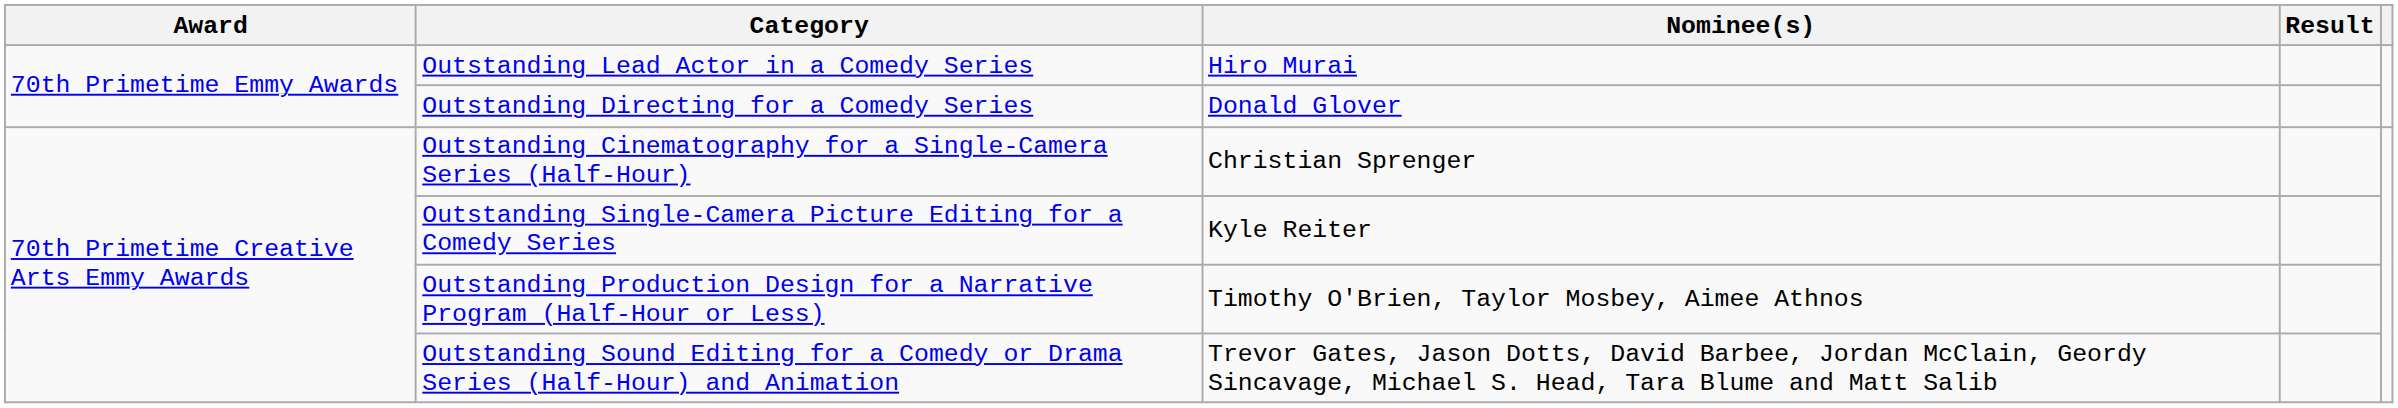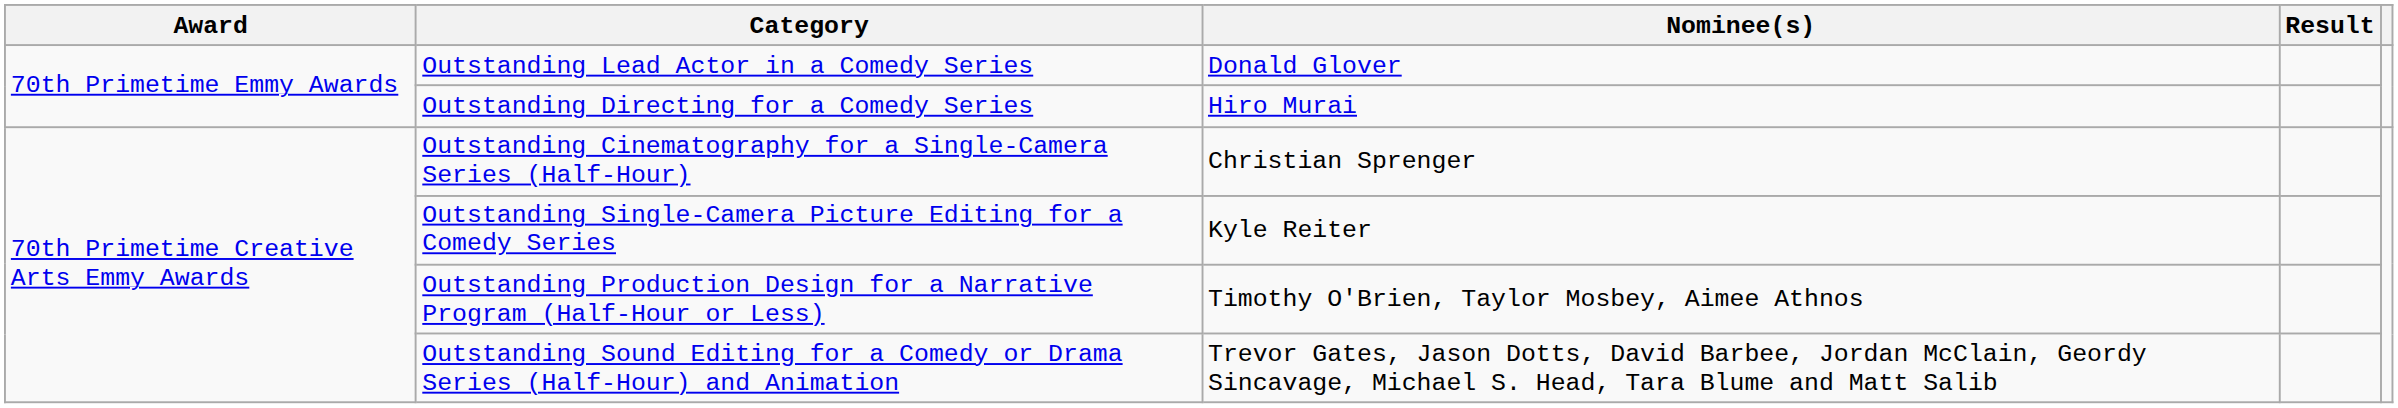Outstanding Lead Actor in a Comedy Series | Nominee(s): Hiro Murai -> Donald Glover
Outstanding Directing for a Comedy Series | Nominee(s): Donald Glover -> Hiro Murai
